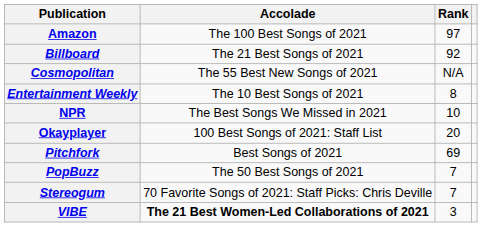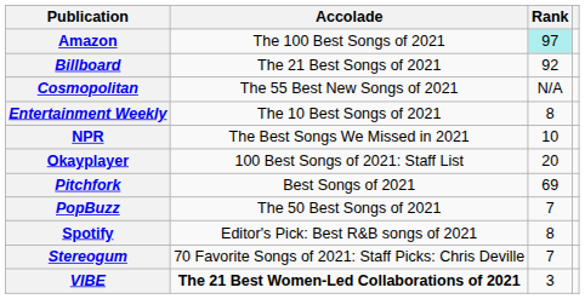Amazon | Rank: no background -> paleturquoise background
+ row: Spotify | Editor's Pick: Best R&B songs of 2021 | 8
